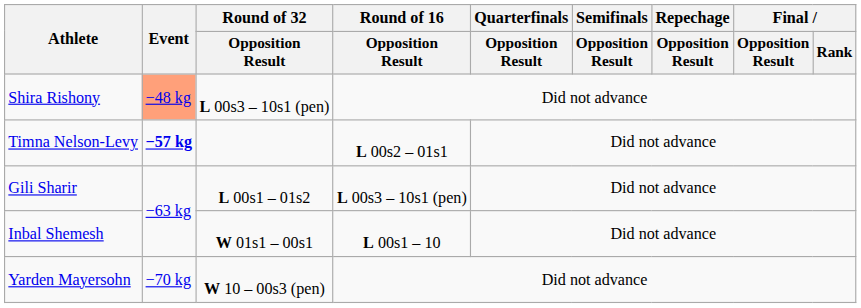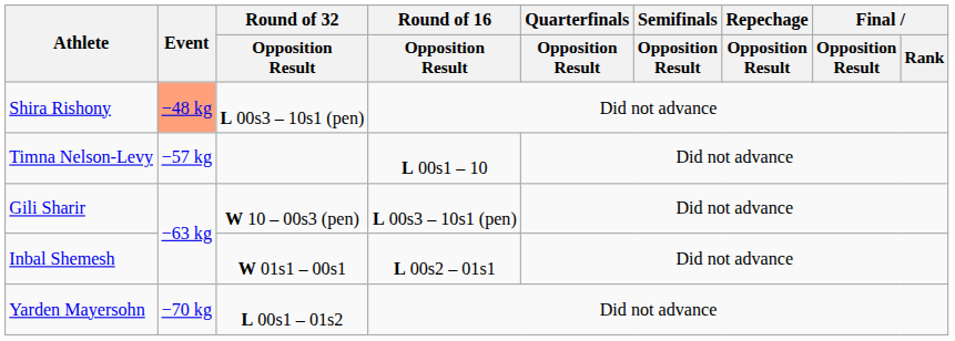Timna Nelson-Levy | Event: bold -> normal
Timna Nelson-Levy | Round of 16 / Opposition Result: L 00s2 – 01s1 -> L 00s1 – 10
Gili Sharir | Round of 32 / Opposition Result: L 00s1 – 01s2 -> W 10 – 00s3 (pen)
Inbal Shemesh | Round of 16 / Opposition Result: L 00s1 – 10 -> L 00s2 – 01s1
Yarden Mayersohn | Round of 32 / Opposition Result: W 10 – 00s3 (pen) -> L 00s1 – 01s2
